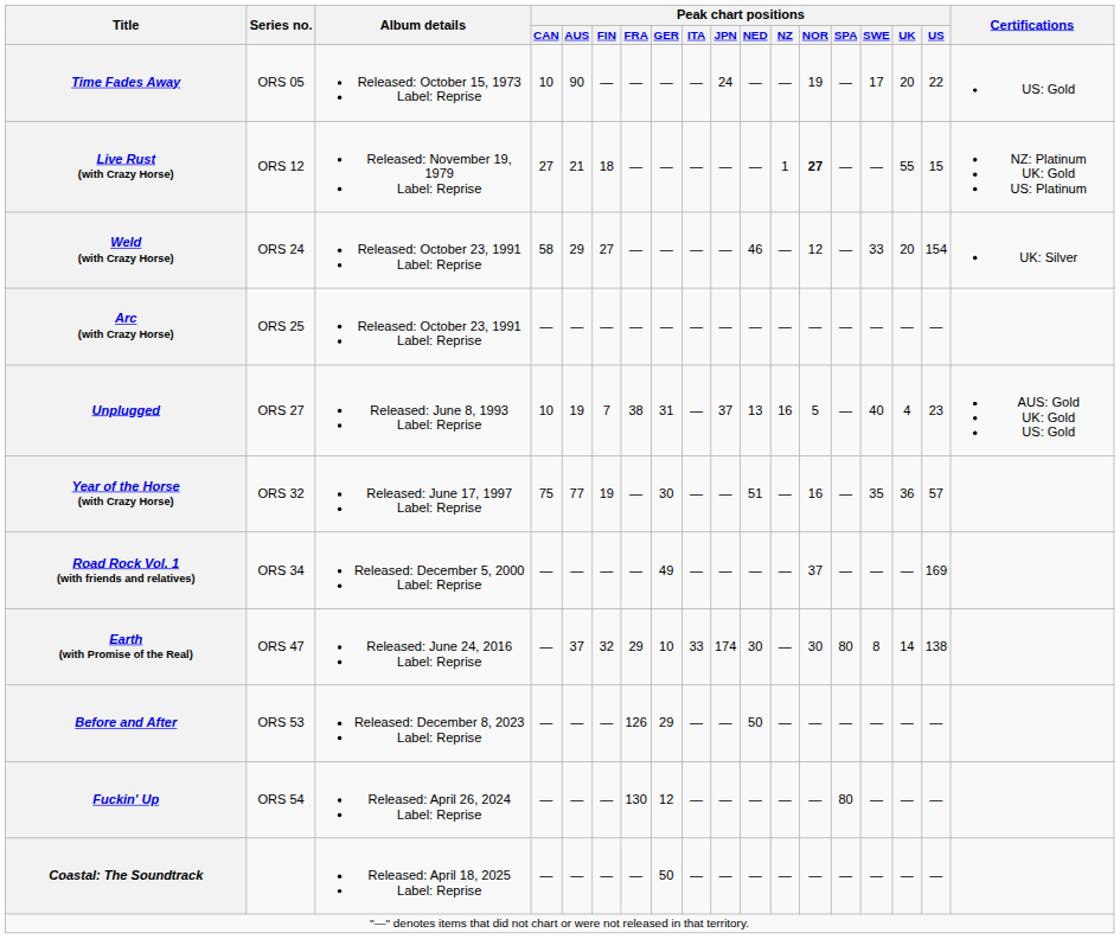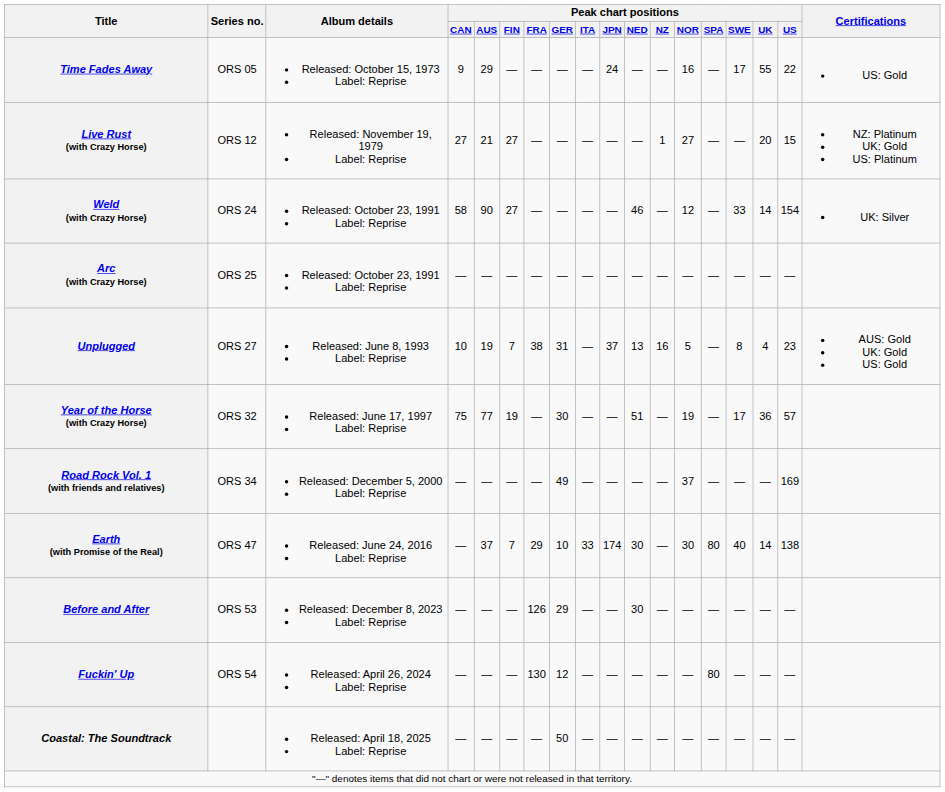Time Fades Away | Peak chart positions / CAN: 10 -> 9
Time Fades Away | Peak chart positions / AUS: 90 -> 29
Time Fades Away | Peak chart positions / NOR: 19 -> 16
Time Fades Away | Peak chart positions / UK: 20 -> 55
Live Rust (with Crazy Horse) | Peak chart positions / FIN: 18 -> 27
Live Rust (with Crazy Horse) | Peak chart positions / NOR: bold -> normal
Live Rust (with Crazy Horse) | Peak chart positions / UK: 55 -> 20
Weld (with Crazy Horse) | Peak chart positions / AUS: 29 -> 90
Weld (with Crazy Horse) | Peak chart positions / UK: 20 -> 14
Unplugged | Peak chart positions / SWE: 40 -> 8
Year of the Horse (with Crazy Horse) | Peak chart positions / NOR: 16 -> 19
Year of the Horse (with Crazy Horse) | Peak chart positions / SWE: 35 -> 17
Earth (with Promise of the Real) | Peak chart positions / FIN: 32 -> 7
Earth (with Promise of the Real) | Peak chart positions / SWE: 8 -> 40
Before and After | Peak chart positions / NED: 50 -> 30
